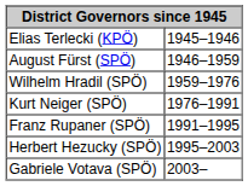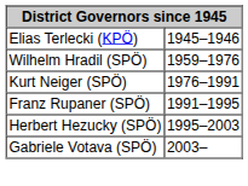- row: August Fürst (SPÖ) | 1946–1959
